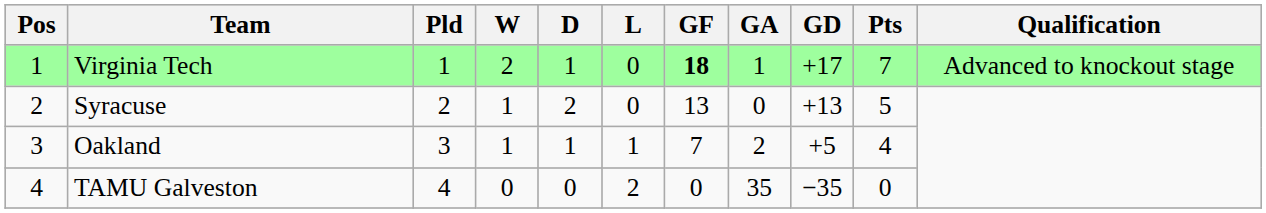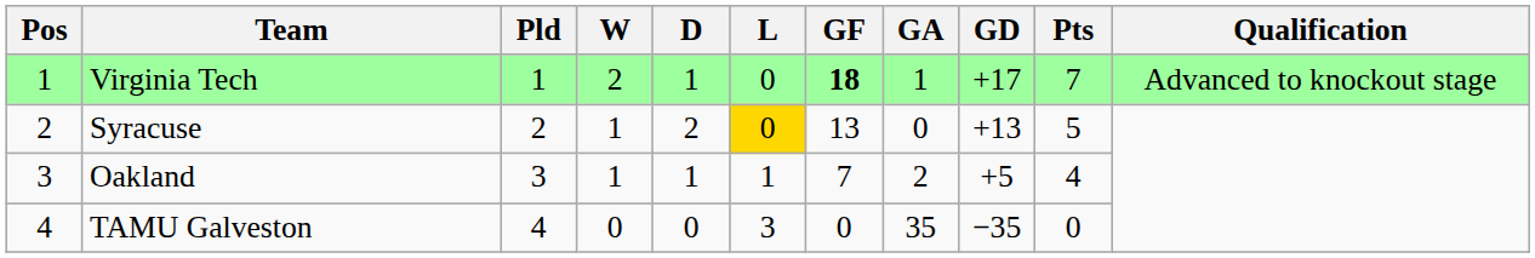Syracuse | L: no background -> gold background
TAMU Galveston | L: 2 -> 3
